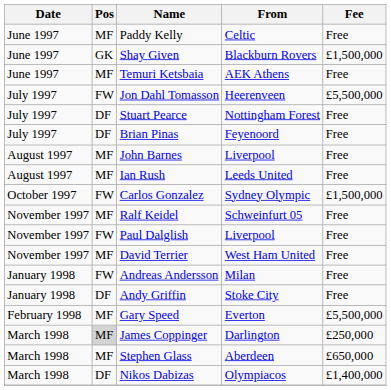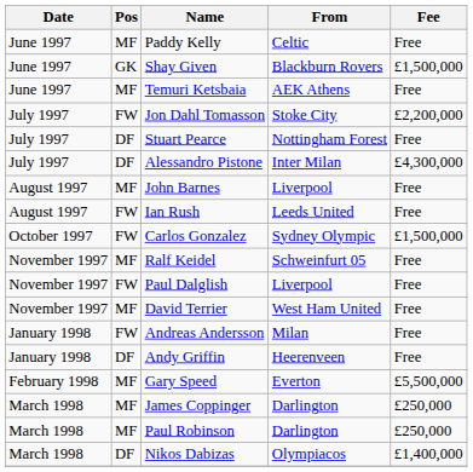Jon Dahl Tomasson | From: Heerenveen -> Stoke City
Jon Dahl Tomasson | Fee: £5,500,000 -> £2,200,000
+ row: July 1997 | DF | Alessandro Pistone | Inter Milan | £4,300,000
- row: July 1997 | DF | Brian Pinas | Feyenoord | Free
Ian Rush | Pos: MF -> FW
Andy Griffin | From: Stoke City -> Heerenveen
James Coppinger | Pos: lightgrey background -> no background
+ row: March 1998 | MF | Paul Robinson | Darlington | £250,000
- row: March 1998 | MF | Stephen Glass | Aberdeen | £650,000
